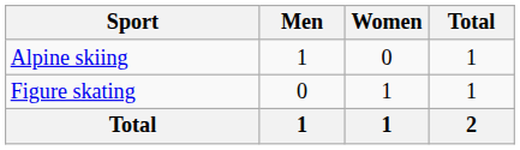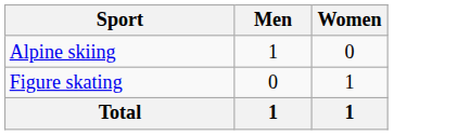- column: Total | 1 | 1 | 2
